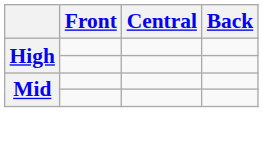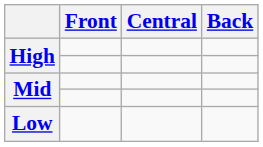+ row: Low
